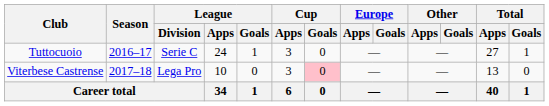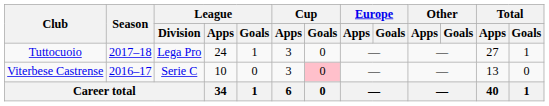Tuttocuoio | Season: 2016–17 -> 2017–18
Tuttocuoio | League / Division: Serie C -> Lega Pro
Viterbese Castrense | Season: 2017–18 -> 2016–17
Viterbese Castrense | League / Division: Lega Pro -> Serie C
